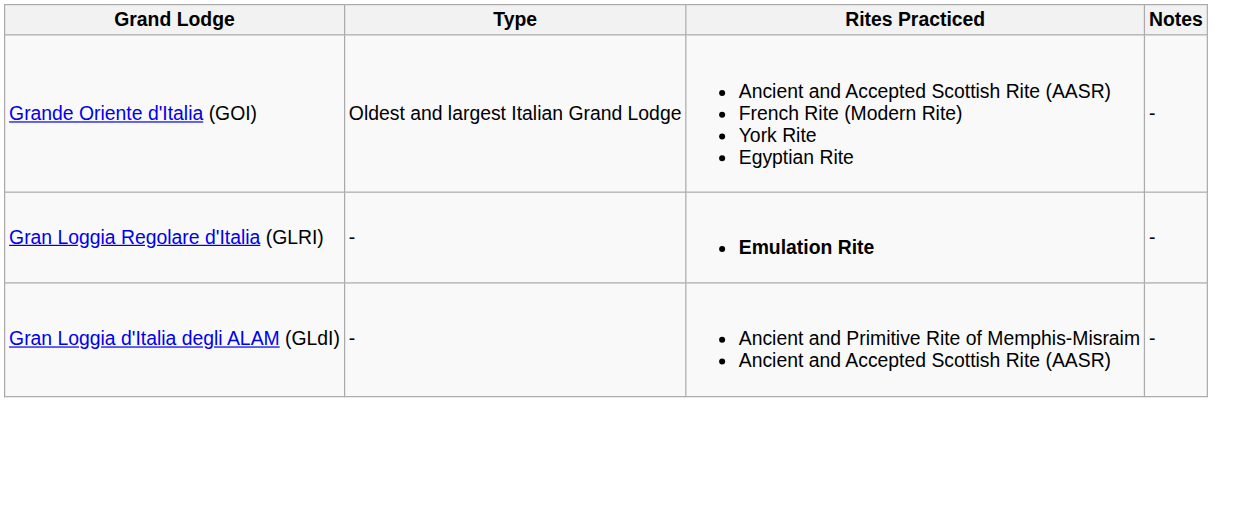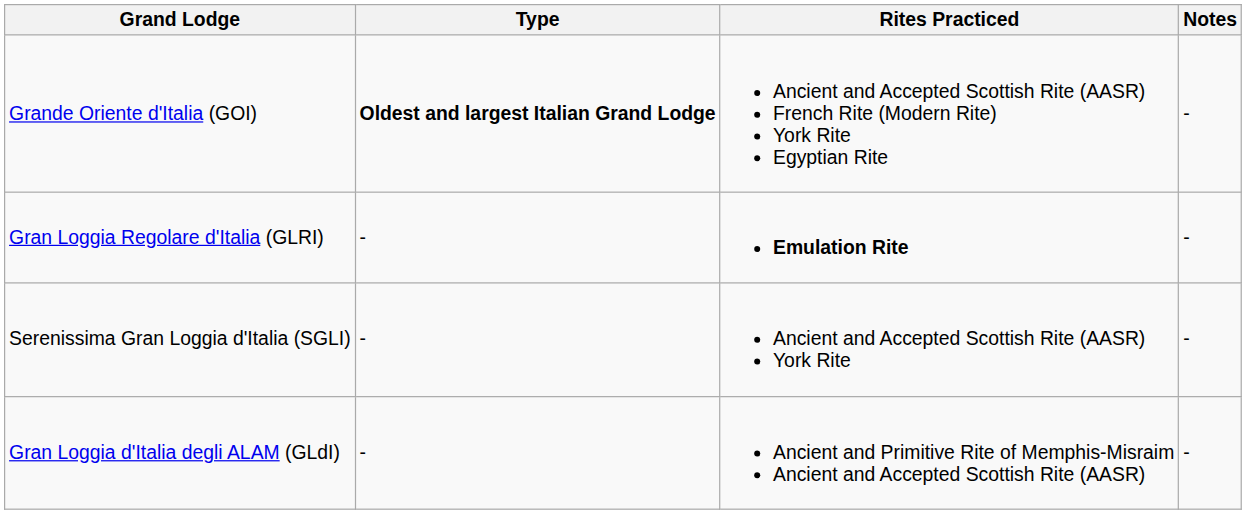Grande Oriente d'Italia (GOI) | Type: normal -> bold
+ row: Serenissima Gran Loggia d'Italia (SGLI) | - | Ancient and Accepted Scottish Rite (AASR) York Rite | -
